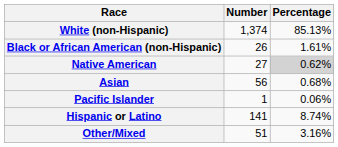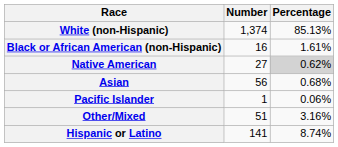Black or African American (non-Hispanic) | Number: 26 -> 16
rows swapped: Other/Mixed <-> Hispanic or Latino
